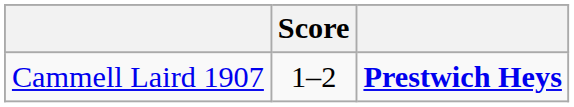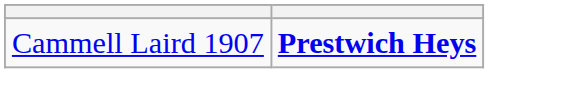- column: Score | 1–2
